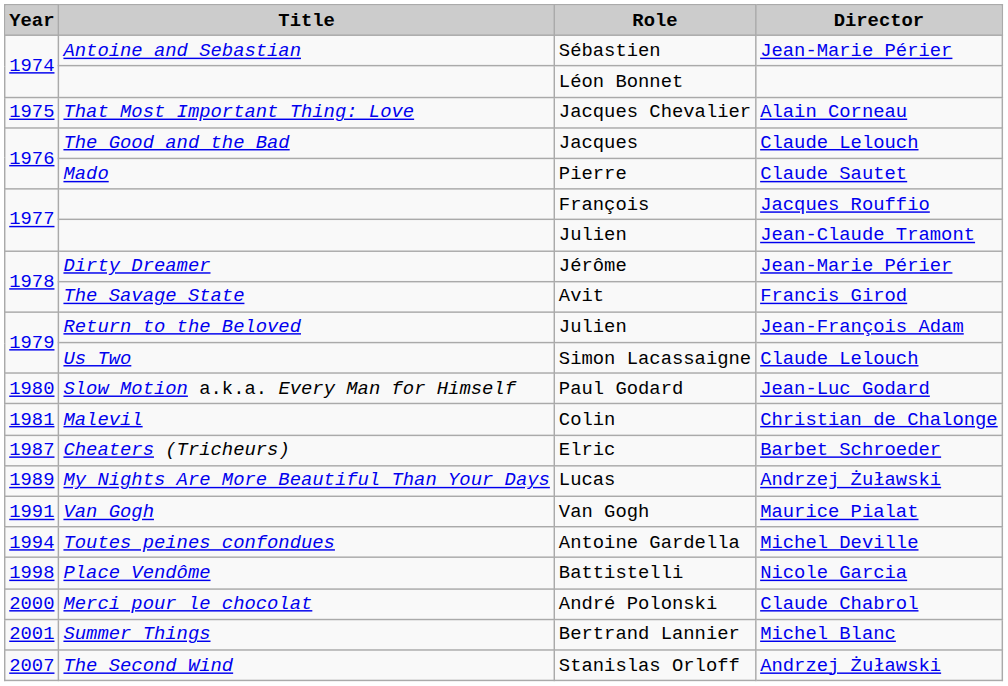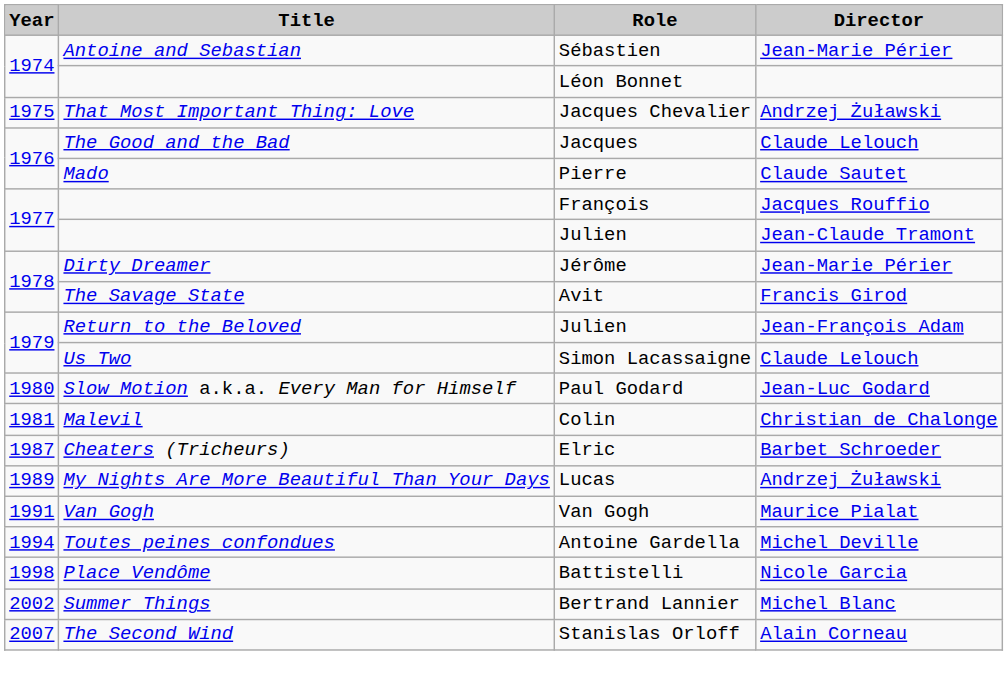Jacques Chevalier | Director: Alain Corneau -> Andrzej Żuławski
- row: 2000 | Merci pour le chocolat | André Polonski | Claude Chabrol
Bertrand Lannier | Year: 2001 -> 2002
Stanislas Orloff | Director: Andrzej Żuławski -> Alain Corneau
